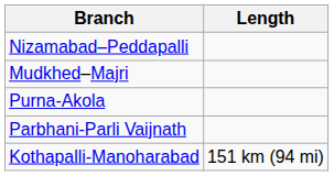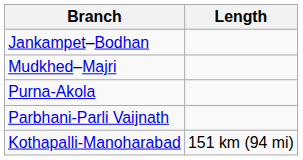- row: Nizamabad–Peddapalli
+ row: Jankampet–Bodhan
